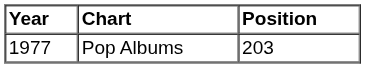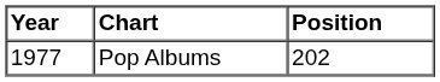Pop Albums | Position: 203 -> 202
